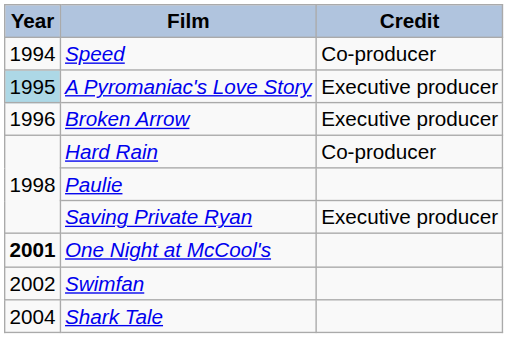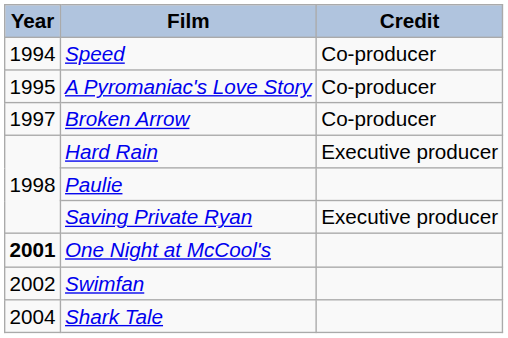A Pyromaniac's Love Story | Year: lightblue background -> no background
A Pyromaniac's Love Story | Credit: Executive producer -> Co-producer
Broken Arrow | Year: 1996 -> 1997
Broken Arrow | Credit: Executive producer -> Co-producer
Hard Rain | Credit: Co-producer -> Executive producer
